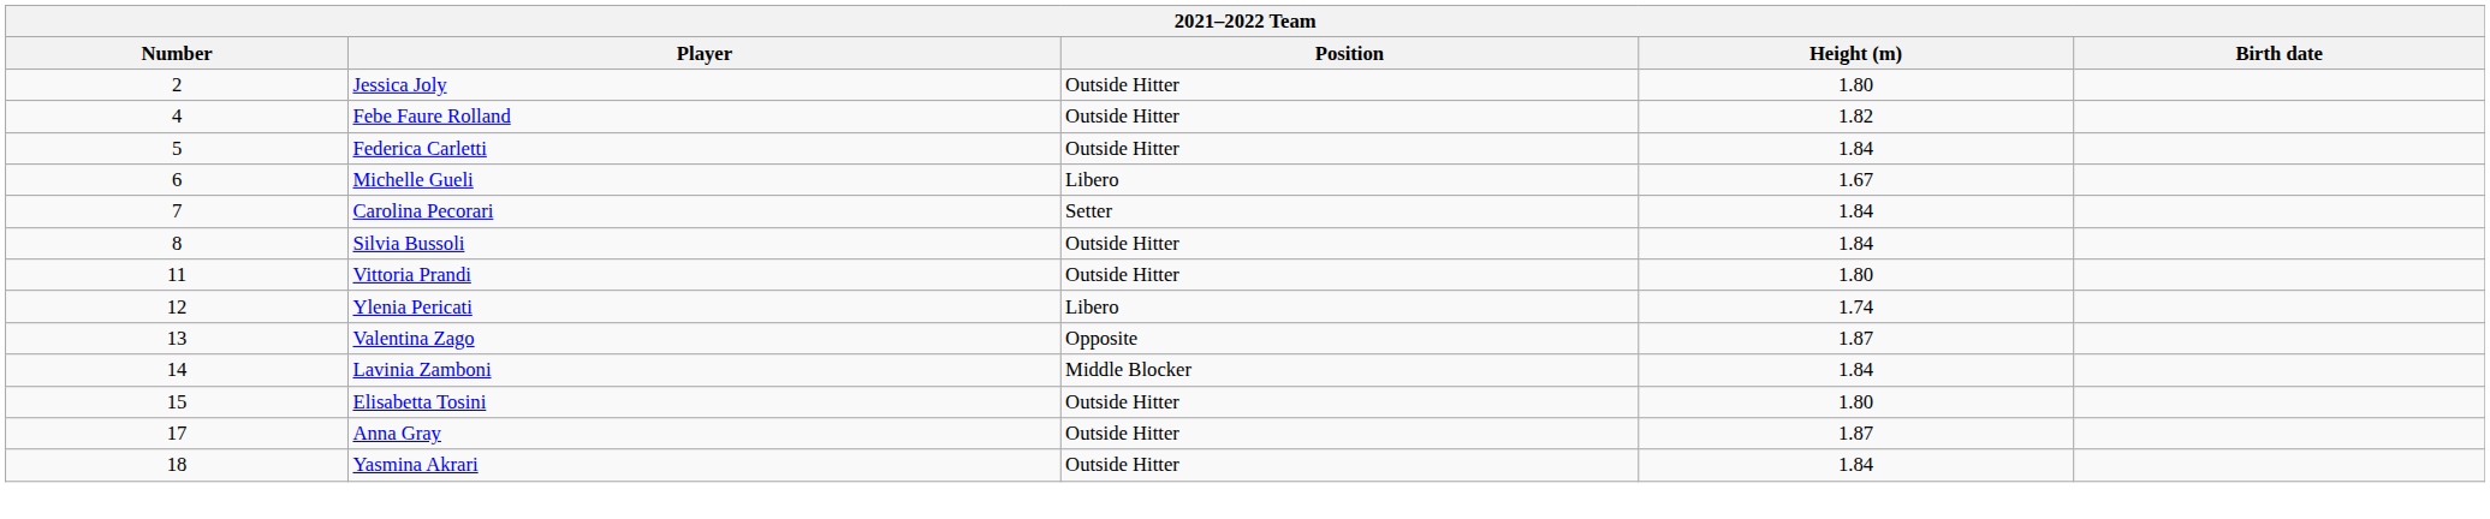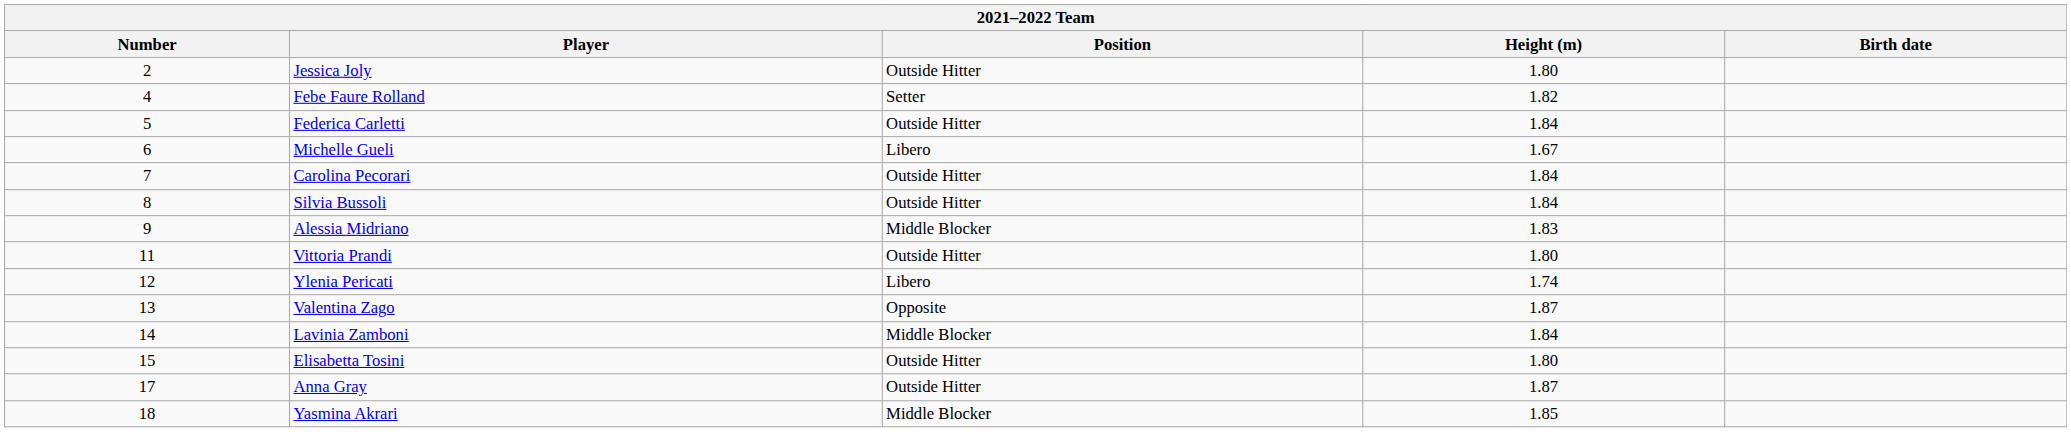Febe Faure Rolland | Position: Outside Hitter -> Setter
Carolina Pecorari | Position: Setter -> Outside Hitter
+ row: 9 | Alessia Midriano | Middle Blocker | 1.83
Yasmina Akrari | Position: Outside Hitter -> Middle Blocker
Yasmina Akrari | Height (m): 1.84 -> 1.85
